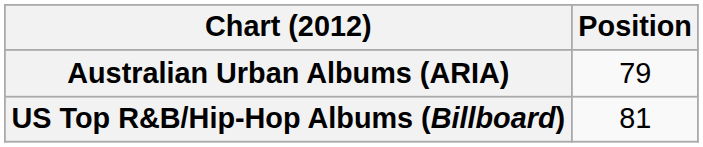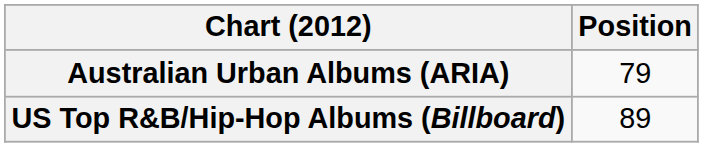US Top R&B/Hip-Hop Albums (Billboard) | Position: 81 -> 89
